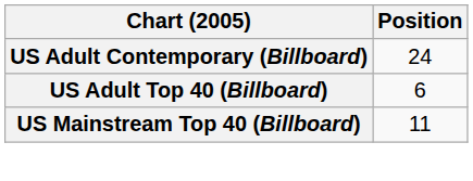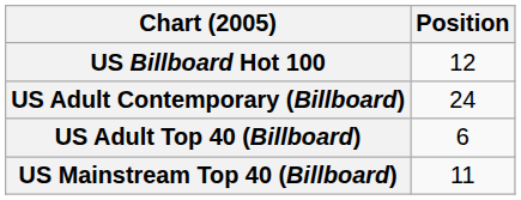+ row: US Billboard Hot 100 | 12
